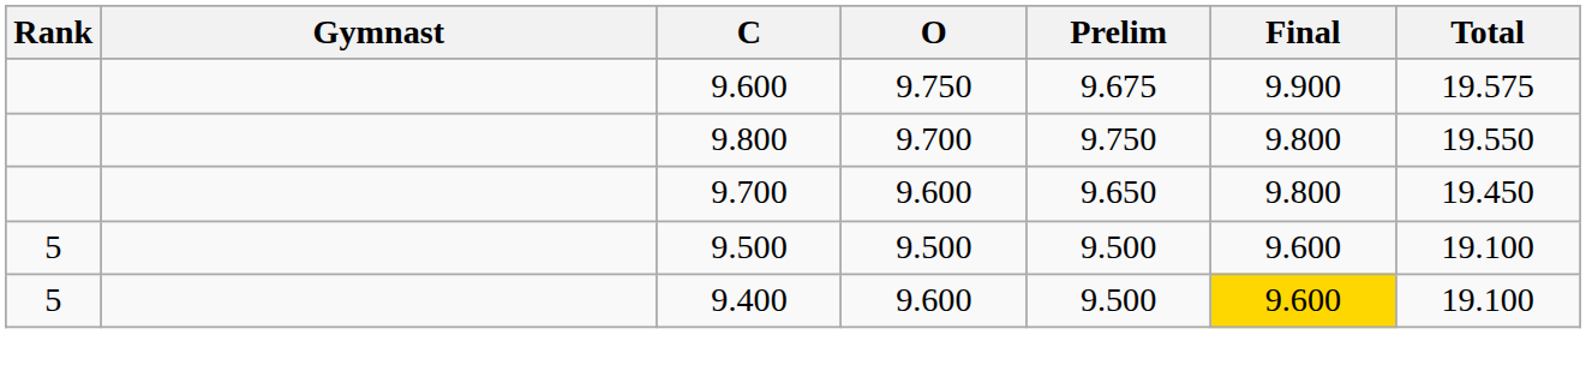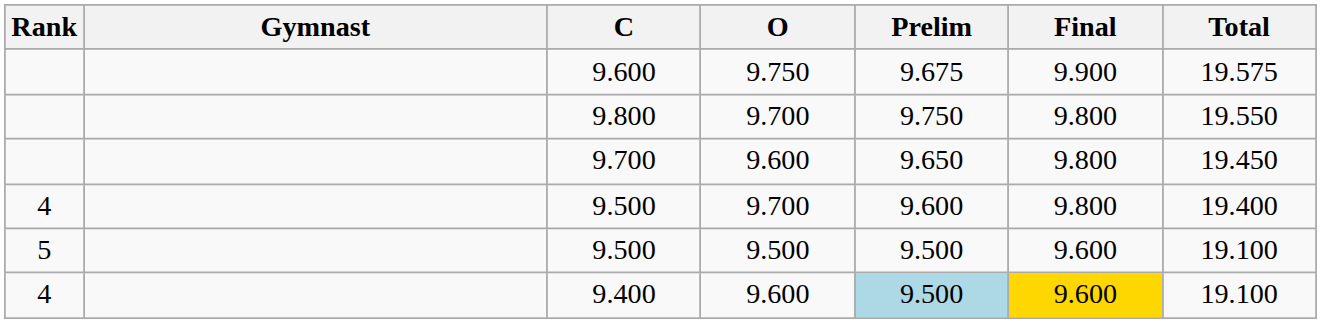+ row: 4 | 9.500 | 9.700 | 9.600 | 9.800 | 19.400
9.400 | Rank: 5 -> 4
9.400 | Prelim: no background -> lightblue background
